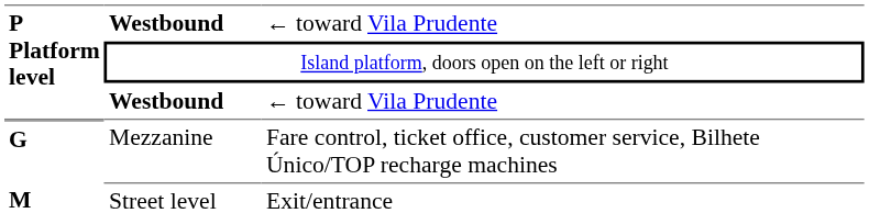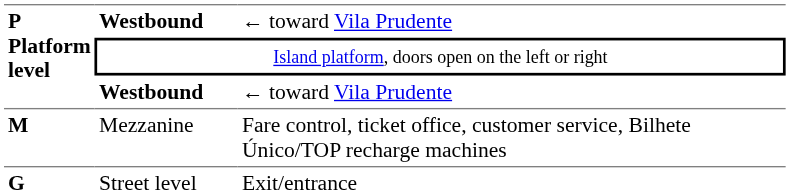Mezzanine | P Platform level: G -> M
Street level | P Platform level: M -> G
